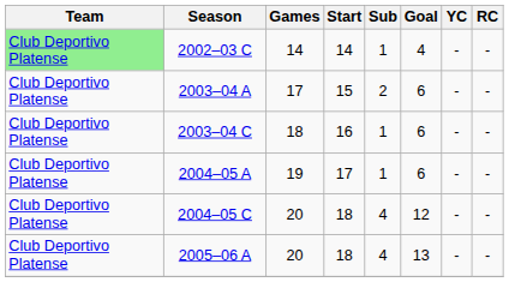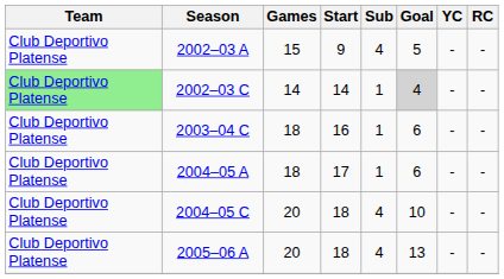+ row: Club Deportivo Platense | 2002–03 A | 15 | 9 | 4 | 5 | - | -
2002–03 C | Goal: no background -> lightgrey background
- row: Club Deportivo Platense | 2003–04 A | 17 | 15 | 2 | 6 | - | -
2004–05 A | Games: 19 -> 18
2004–05 C | Goal: 12 -> 10
